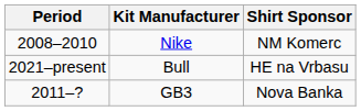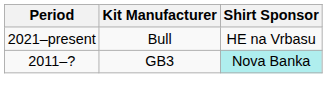- row: 2008–2010 | Nike | NM Komerc
GB3 | Shirt Sponsor: no background -> paleturquoise background
